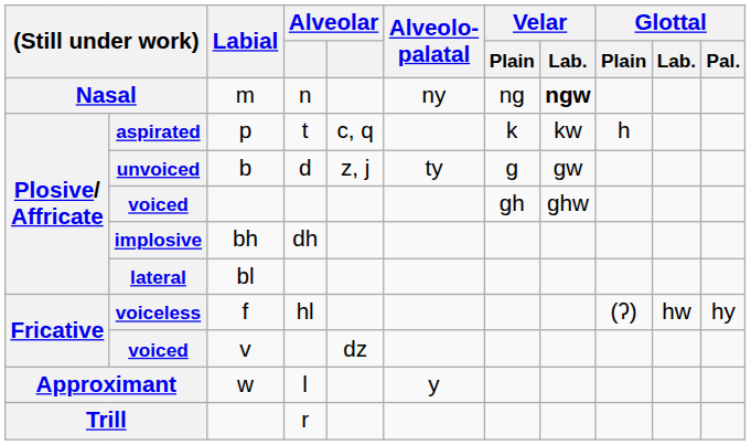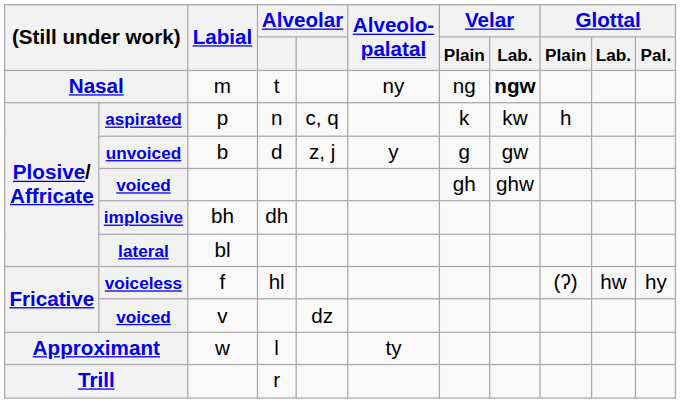Nasal | column 4: n -> t
aspirated | column 4: t -> n
unvoiced | Alveolo- palatal: ty -> y
Approximant | Alveolo- palatal: y -> ty
